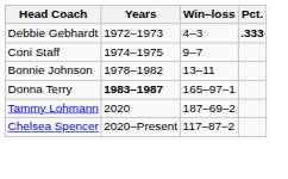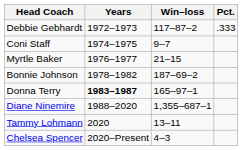Debbie Gebhardt | Win–loss: 4–3 -> 117–87–2
Debbie Gebhardt | Pct.: bold -> normal
+ row: Myrtle Baker | 1976–1977 | 21–15
Bonnie Johnson | Win–loss: 13–11 -> 187–69–2
+ row: Diane Ninemire | 1988–2020 | 1,355–687–1
Tammy Lohmann | Win–loss: 187–69–2 -> 13–11
Chelsea Spencer | Win–loss: 117–87–2 -> 4–3
